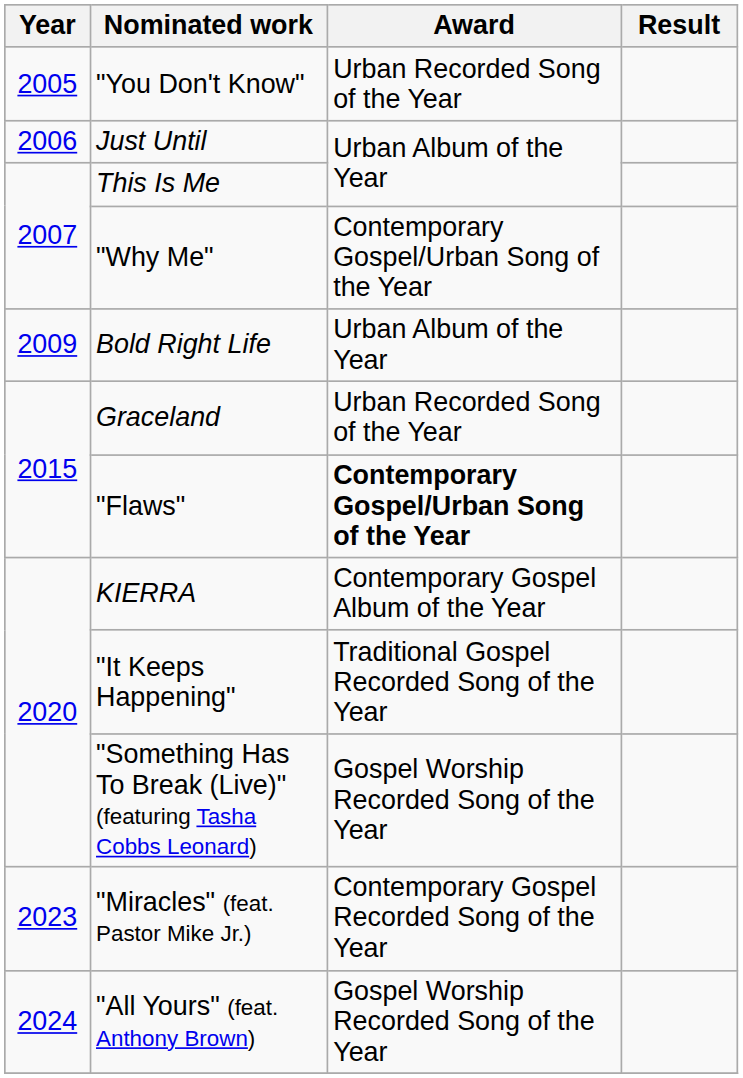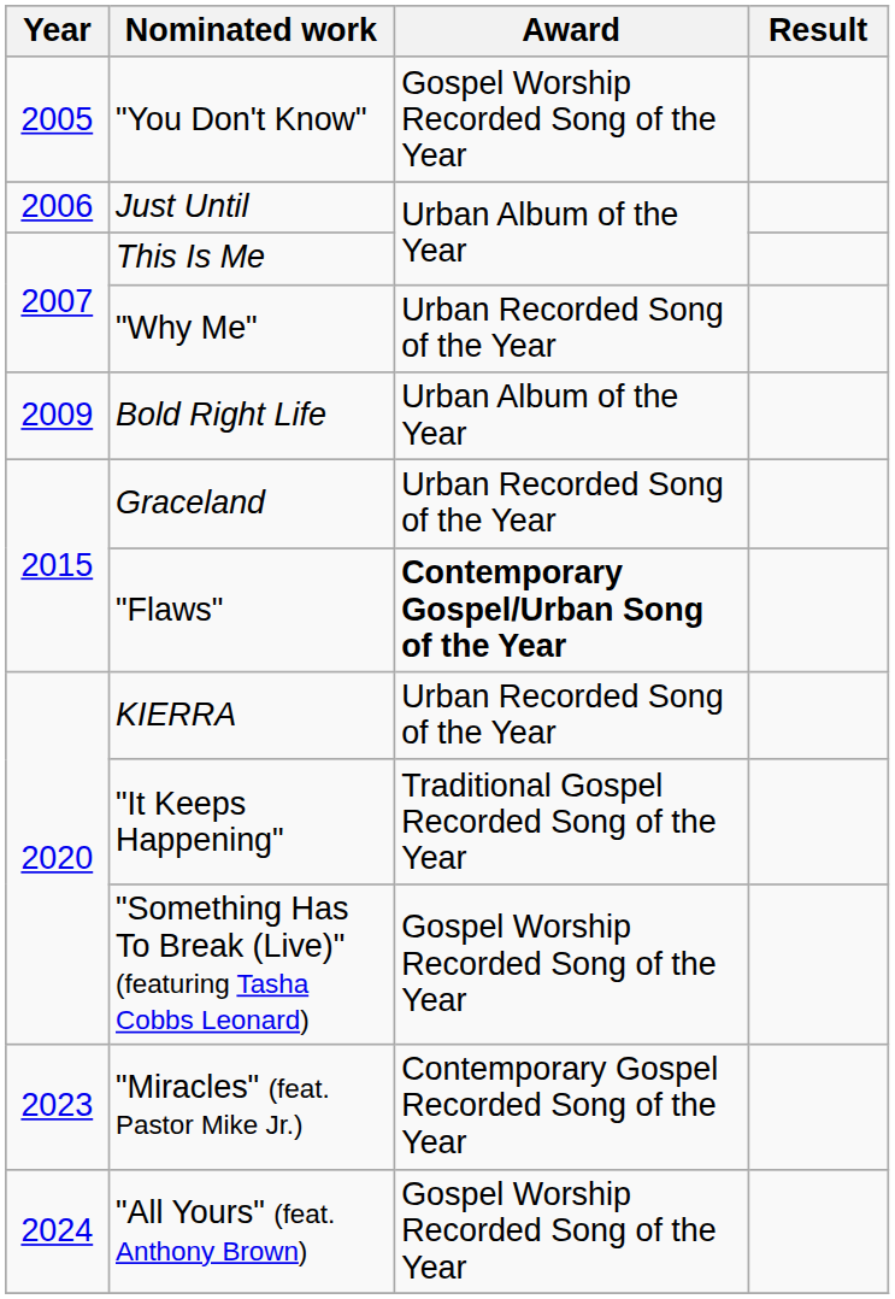"You Don't Know" | Award: Urban Recorded Song of the Year -> Gospel Worship Recorded Song of the Year
"Why Me" | Award: Contemporary Gospel/Urban Song of the Year -> Urban Recorded Song of the Year
KIERRA | Award: Contemporary Gospel Album of the Year -> Urban Recorded Song of the Year
